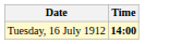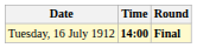+ column: Round | Final
